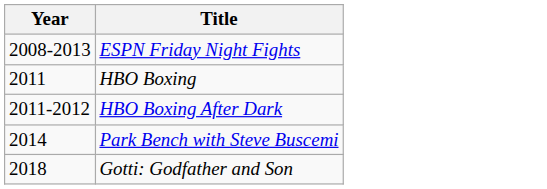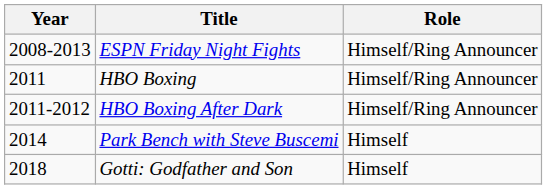+ column: Role | Himself/Ring Announcer | Himself/Ring Announcer | Himself/Ring Announcer | Himself | Himself
